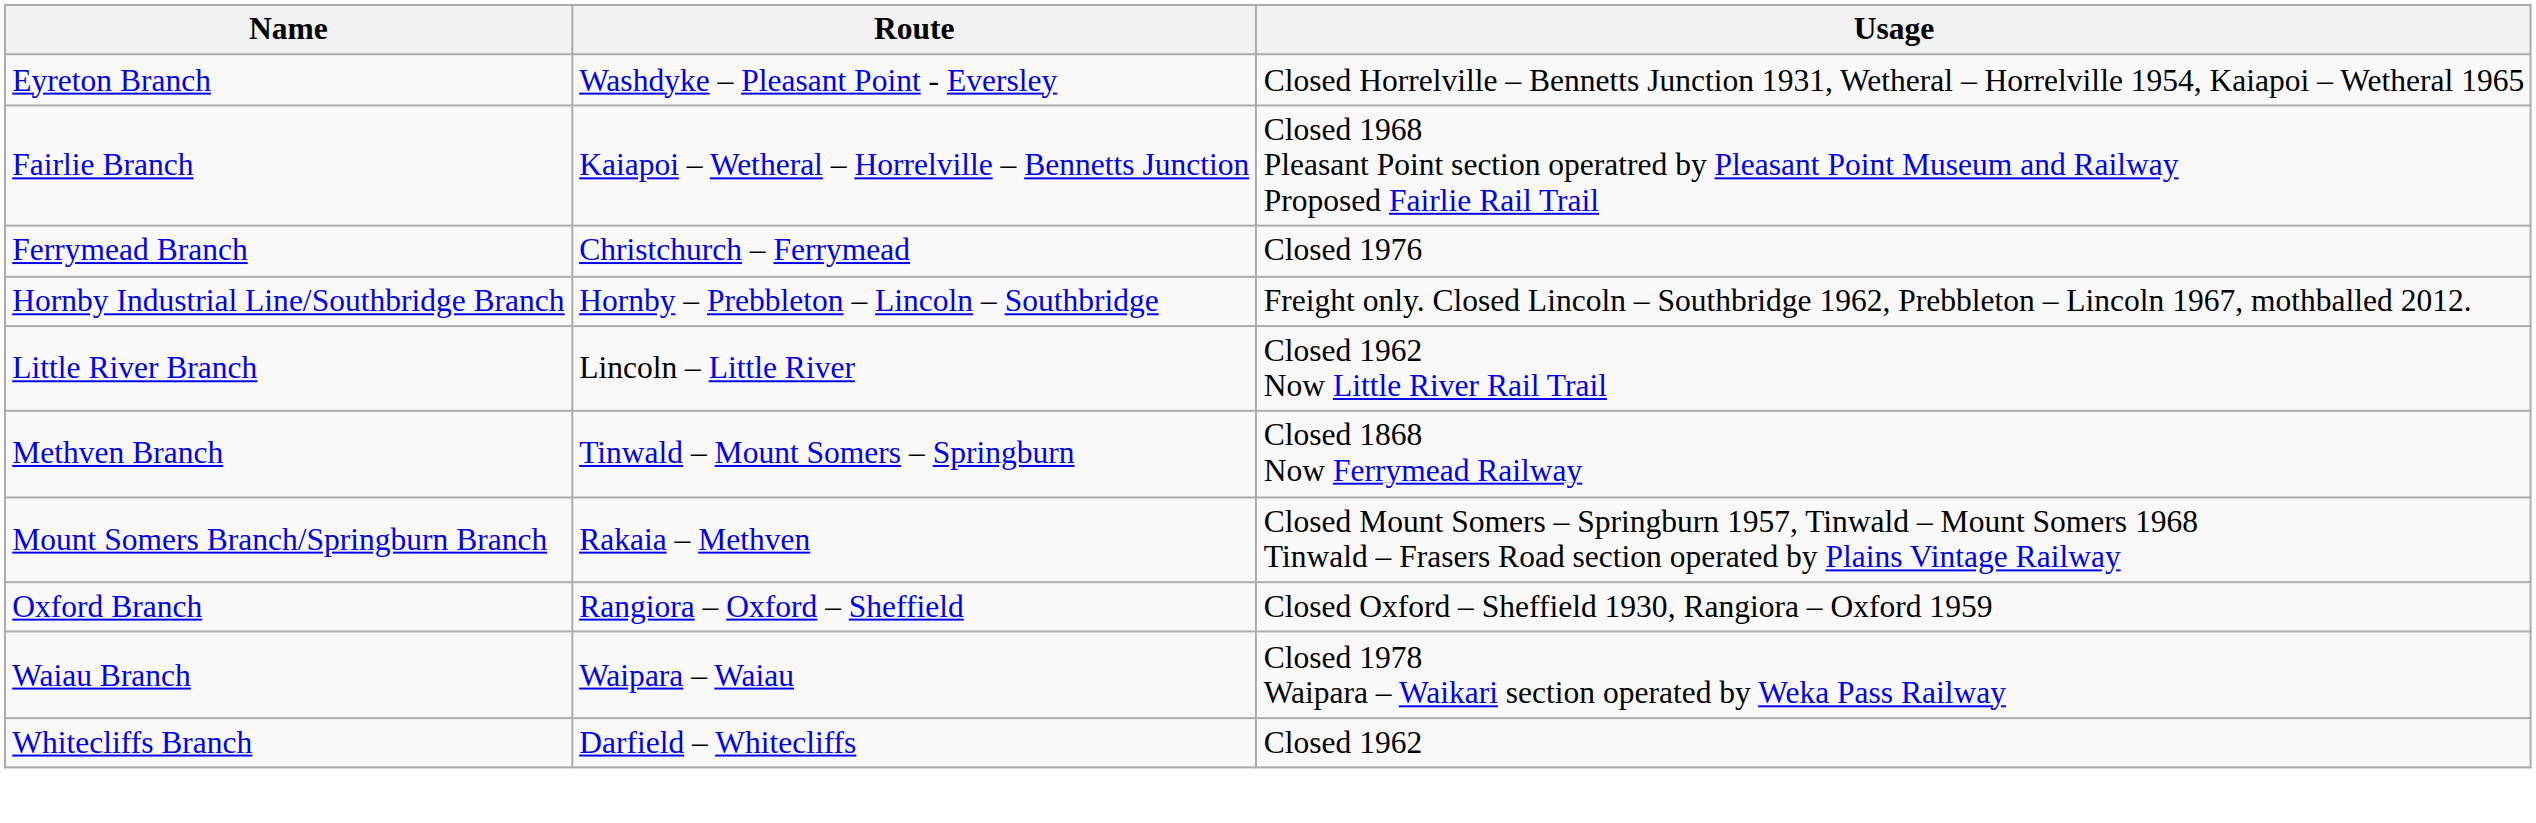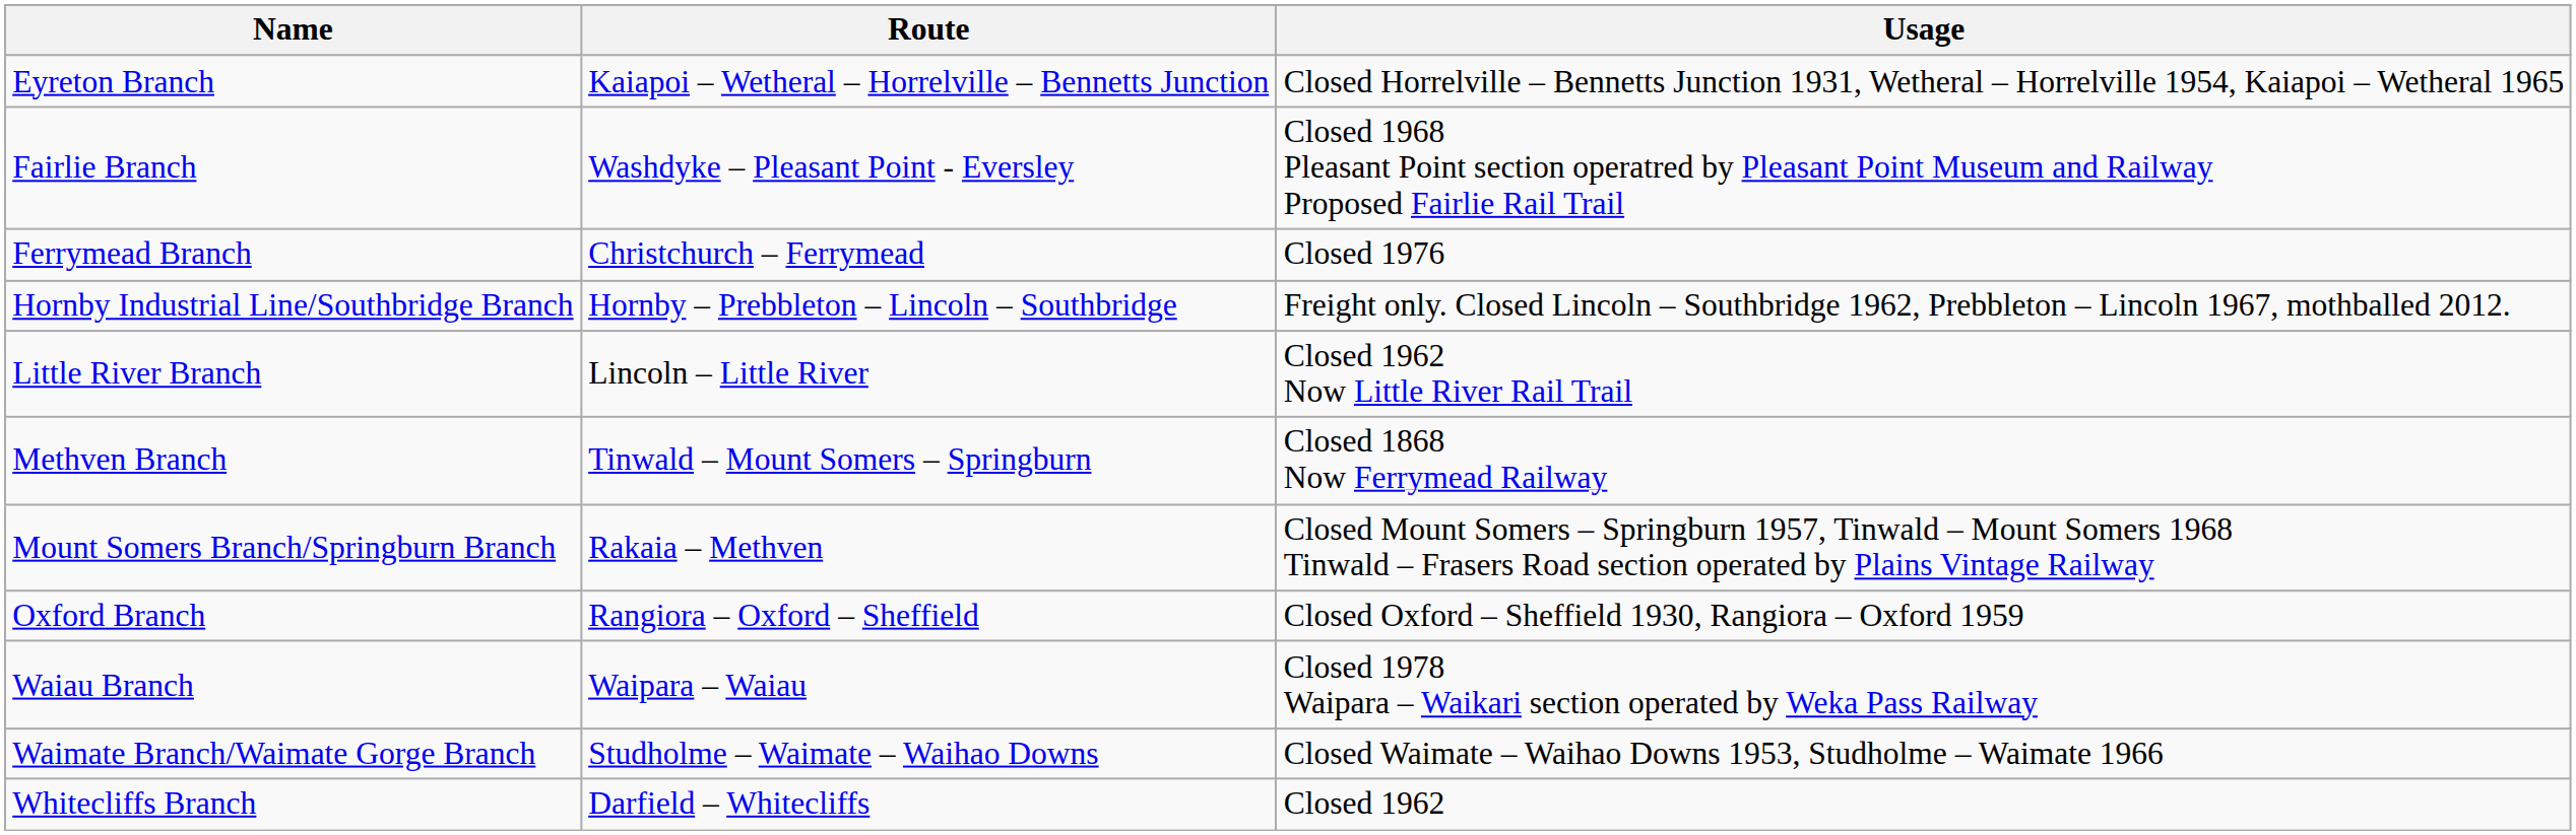Eyreton Branch | Route: Washdyke – Pleasant Point - Eversley -> Kaiapoi – Wetheral – Horrelville – Bennetts Junction
Fairlie Branch | Route: Kaiapoi – Wetheral – Horrelville – Bennetts Junction -> Washdyke – Pleasant Point - Eversley
+ row: Waimate Branch/Waimate Gorge Branch | Studholme – Waimate – Waihao Downs | Closed Waimate – Waihao Downs 1953, Studholme – Waimate 1966
